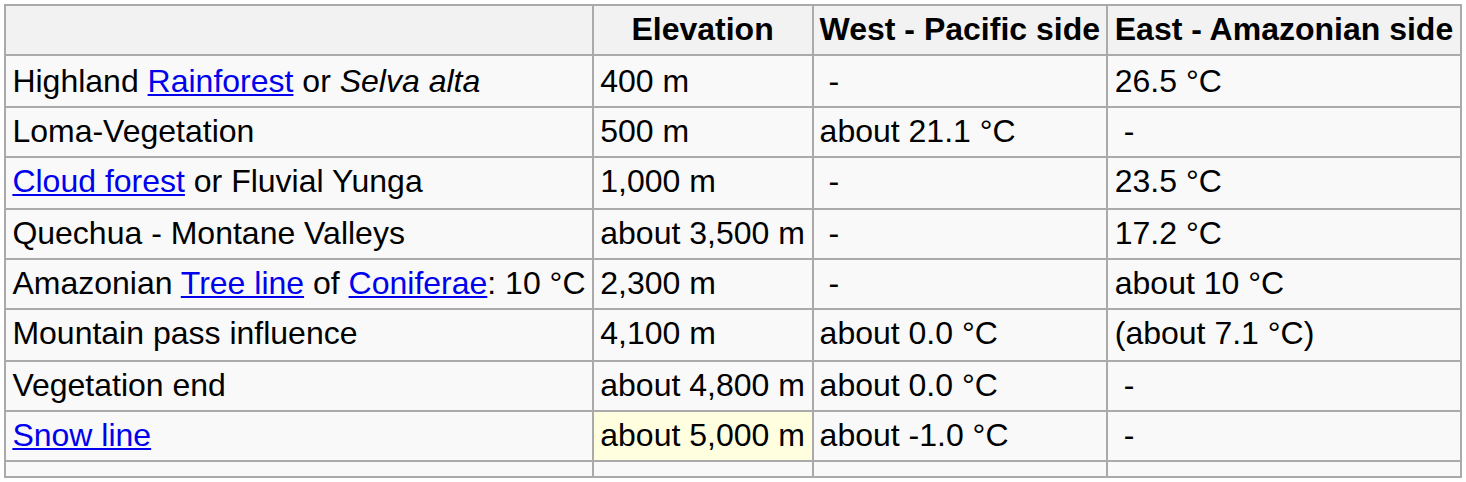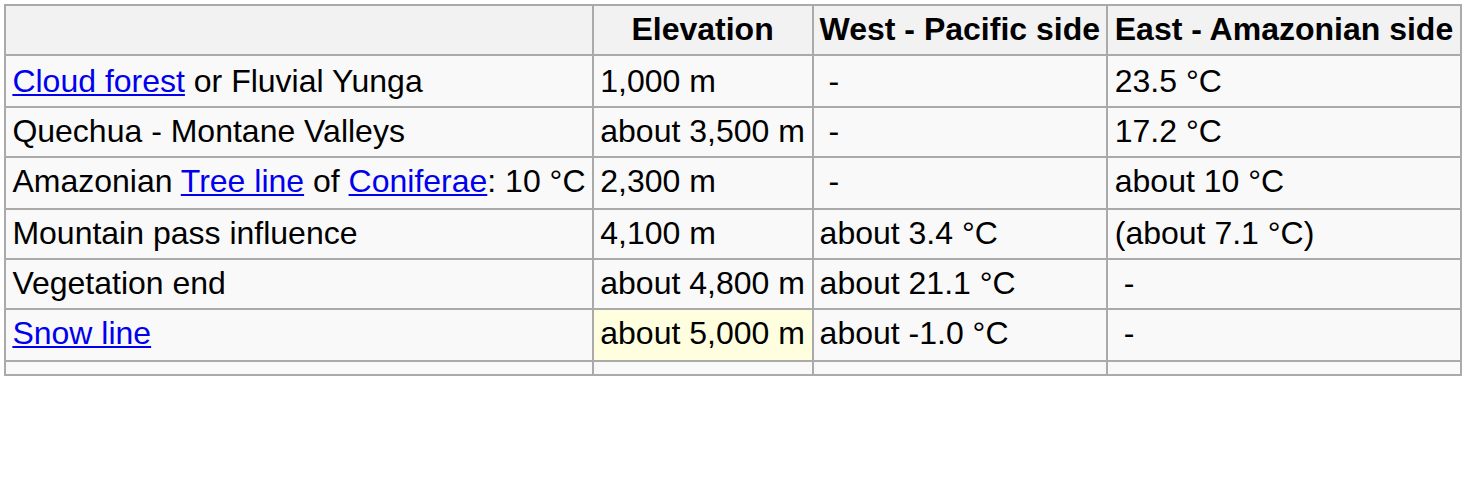- row: Highland Rainforest or Selva alta | 400 m | - | 26.5 °C
- row: Loma-Vegetation | 500 m | about 21.1 °C | -
Mountain pass influence | West - Pacific side: about 0.0 °C -> about 3.4 °C
Vegetation end | West - Pacific side: about 0.0 °C -> about 21.1 °C
